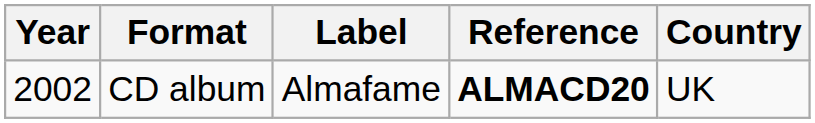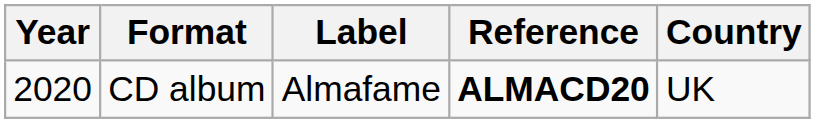CD album | Year: 2002 -> 2020
